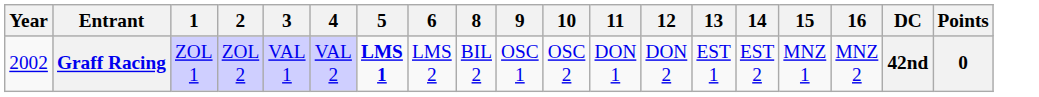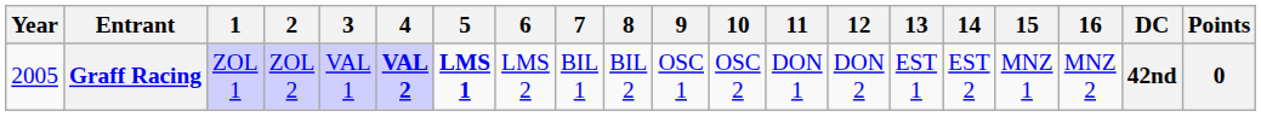+ column: 7 | BIL 1
Graff Racing | Year: 2002 -> 2005
Graff Racing | 4: normal -> bold
